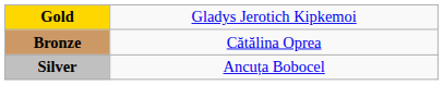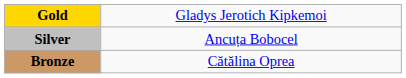rows swapped: Silver <-> Bronze
